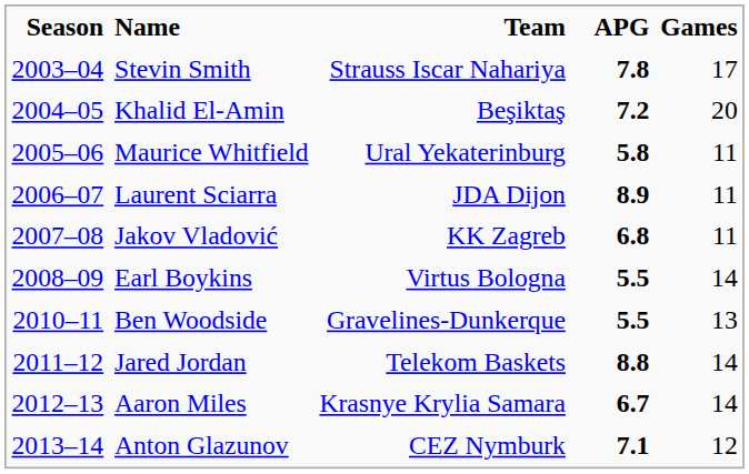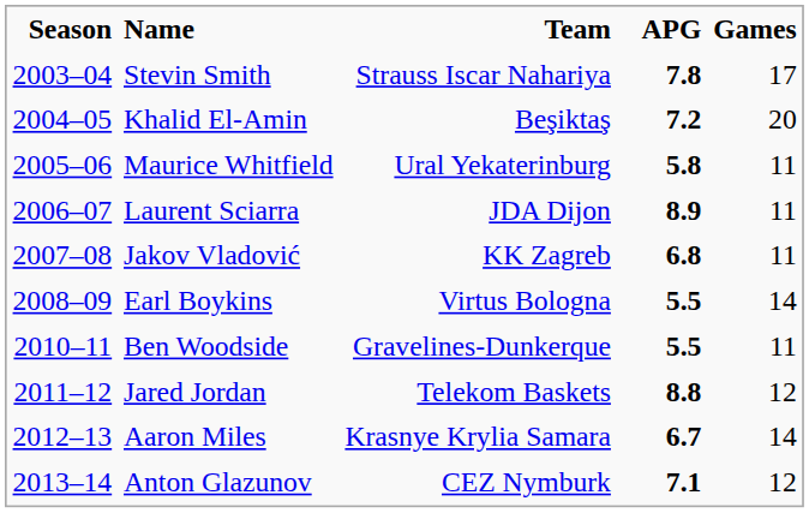Ben Woodside | Games: 13 -> 11
Jared Jordan | Games: 14 -> 12
